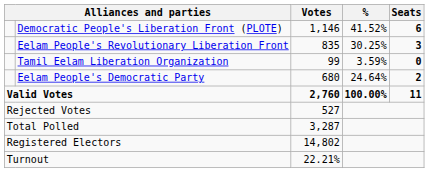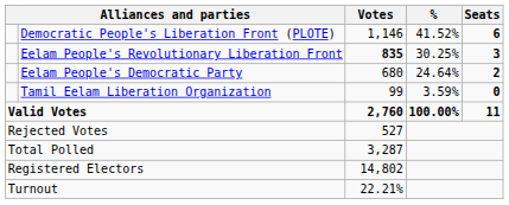Eelam People's Revolutionary Liberation Front | Votes: normal -> bold
rows swapped: Eelam People's Democratic Party <-> Tamil Eelam Liberation Organization
